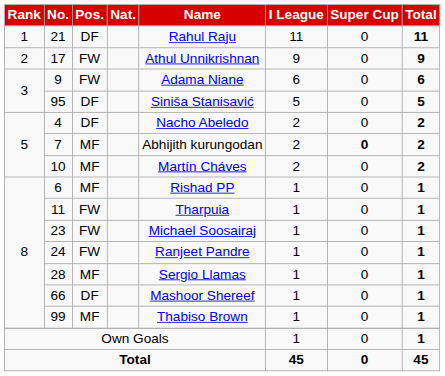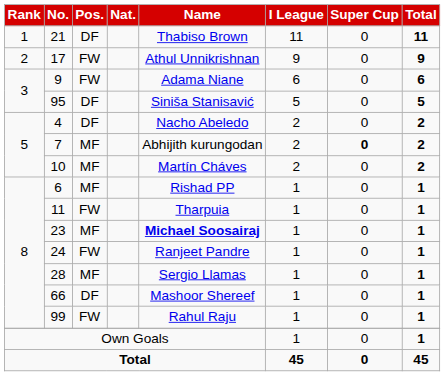21 | Name: Rahul Raju -> Thabiso Brown
23 | Pos.: FW -> MF
23 | Name: normal -> bold
99 | Pos.: MF -> FW
99 | Name: Thabiso Brown -> Rahul Raju
